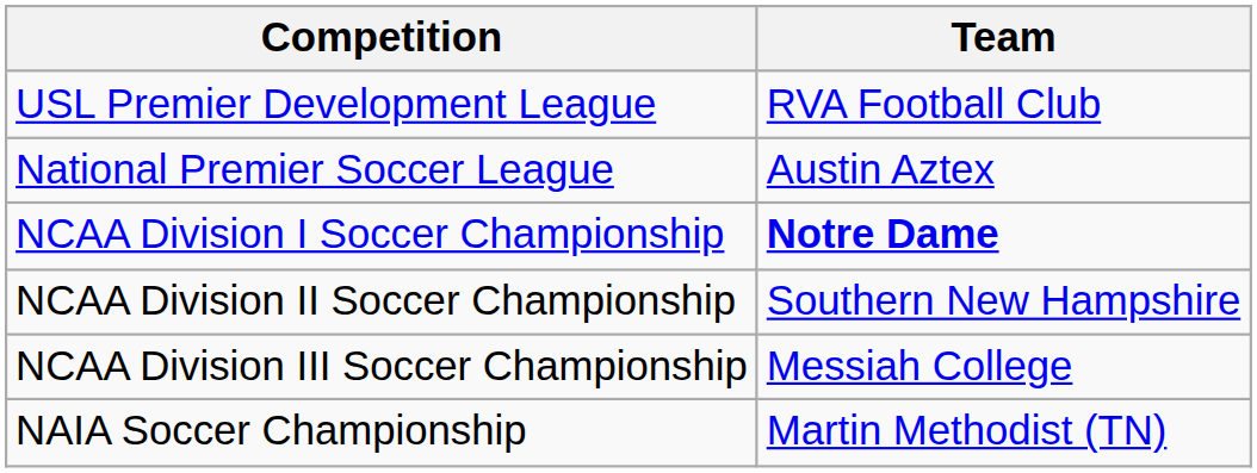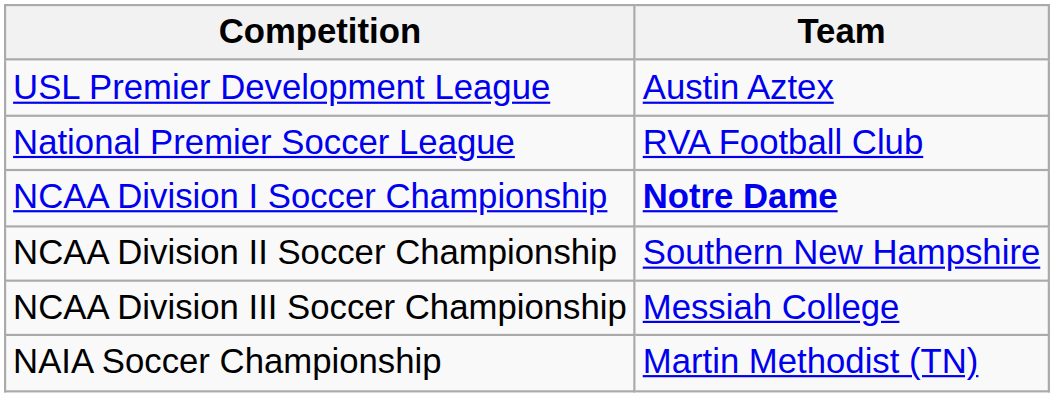USL Premier Development League | Team: RVA Football Club -> Austin Aztex
National Premier Soccer League | Team: Austin Aztex -> RVA Football Club
